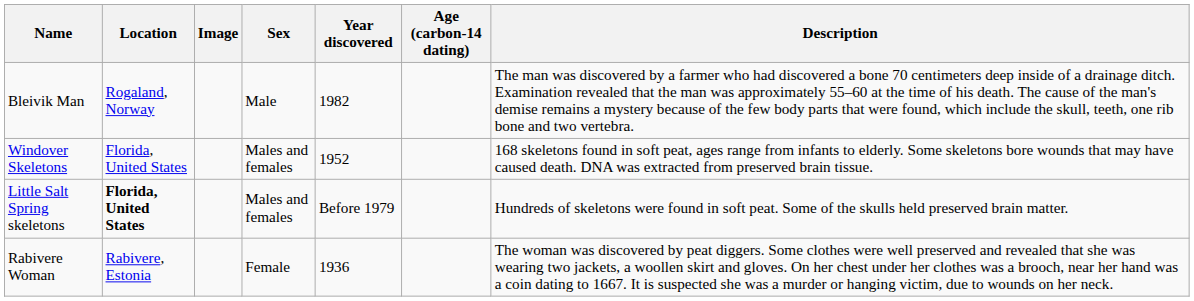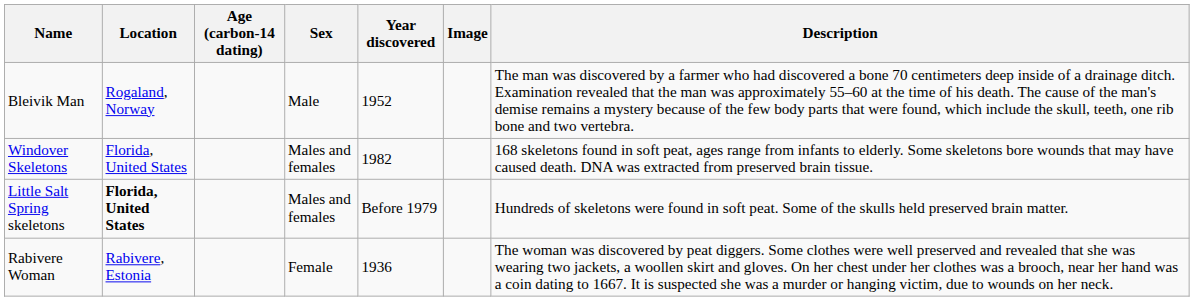columns swapped: Age (carbon-14 dating) <-> Image
Bleivik Man | Year discovered: 1982 -> 1952
Windover Skeletons | Year discovered: 1952 -> 1982
